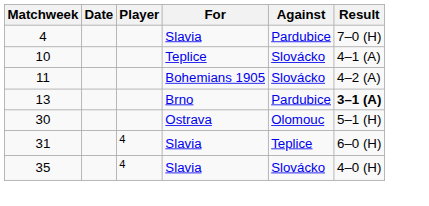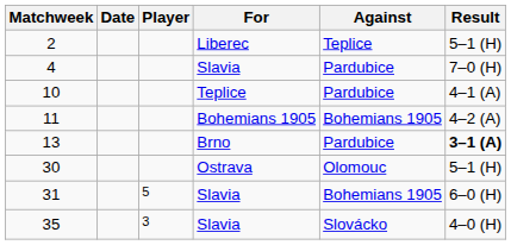+ row: 2 | Liberec | Teplice | 5–1 (H)
10 | Against: Slovácko -> Pardubice
11 | Against: Slovácko -> Bohemians 1905
31 | Player: 4 -> 5
31 | Against: Teplice -> Bohemians 1905
35 | Player: 4 -> 3
